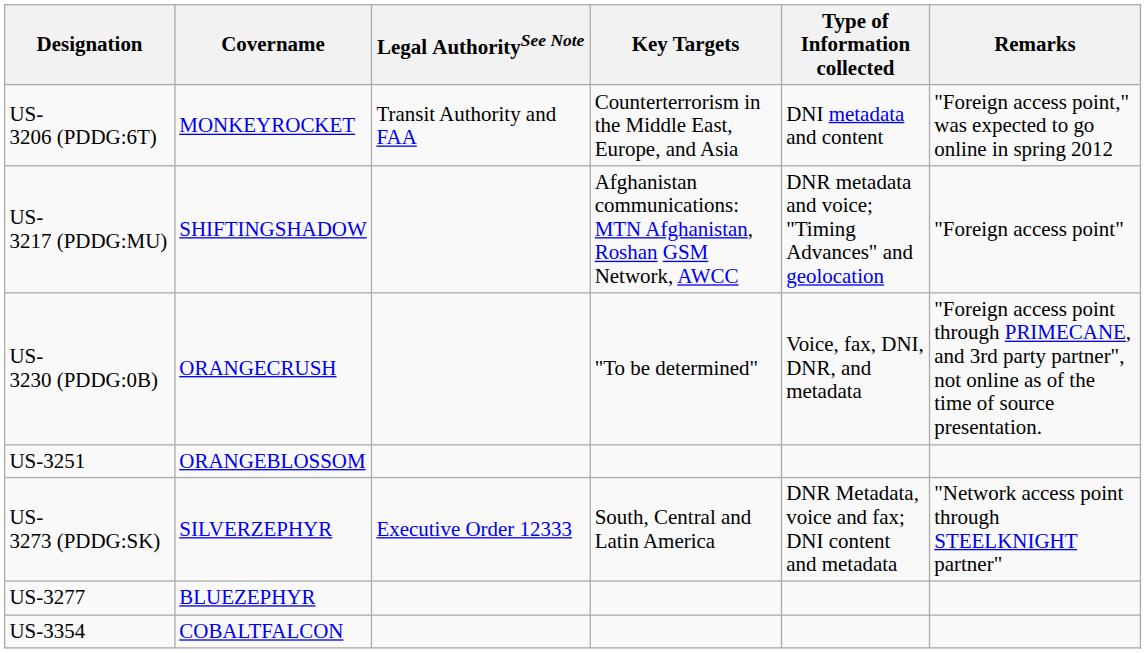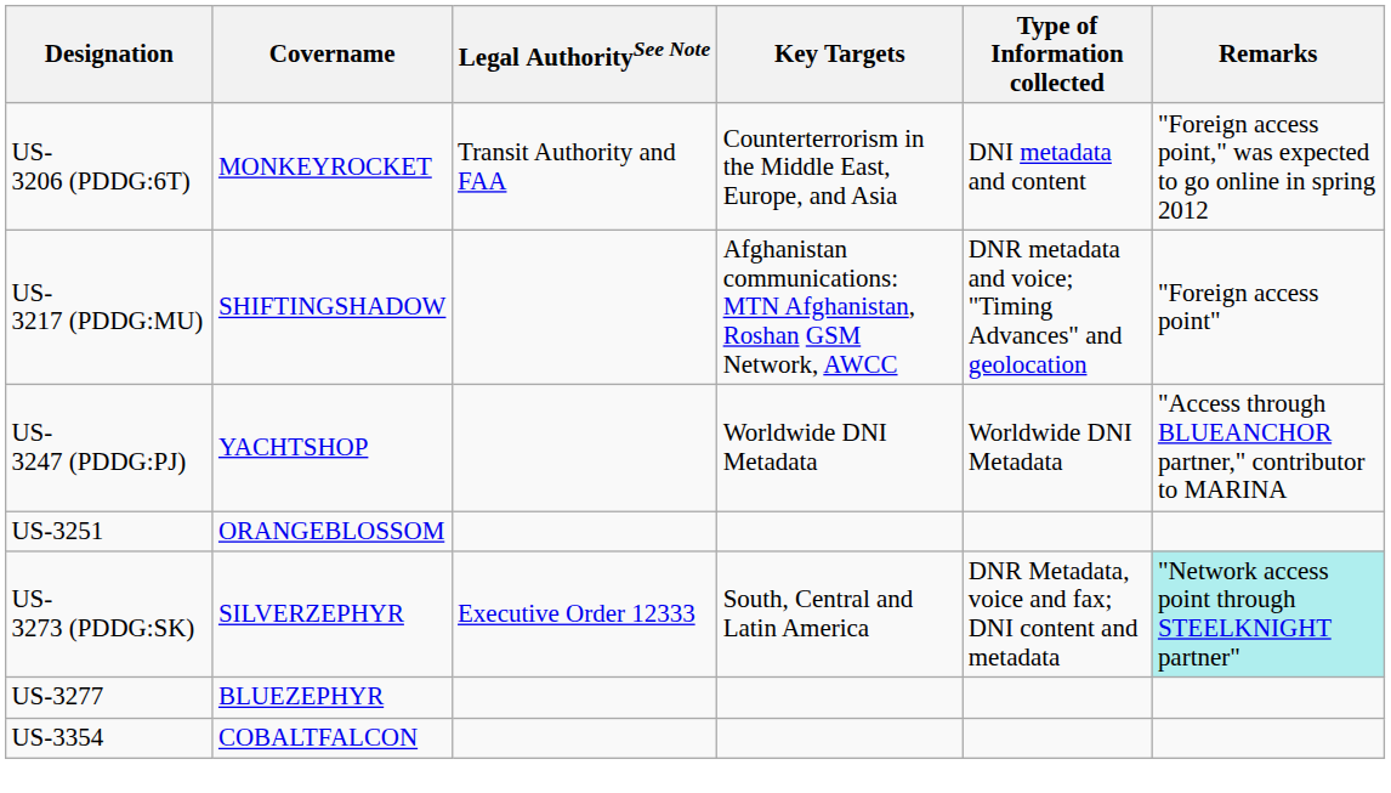- row: US-3230 (PDDG:0B) | ORANGECRUSH | "To be determined" | Voice, fax, DNI, DNR, and metadata | "Foreign access point through PRIMECANE, and 3rd party partner", not online as of the time of source presentation.
+ row: US-3247 (PDDG:PJ) | YACHTSHOP | Worldwide DNI Metadata | Worldwide DNI Metadata | "Access through BLUEANCHOR partner," contributor to MARINA
US-3273 (PDDG:SK) | Remarks: no background -> paleturquoise background
